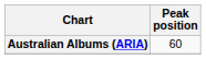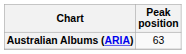Australian Albums (ARIA) | Peak position: 60 -> 63
